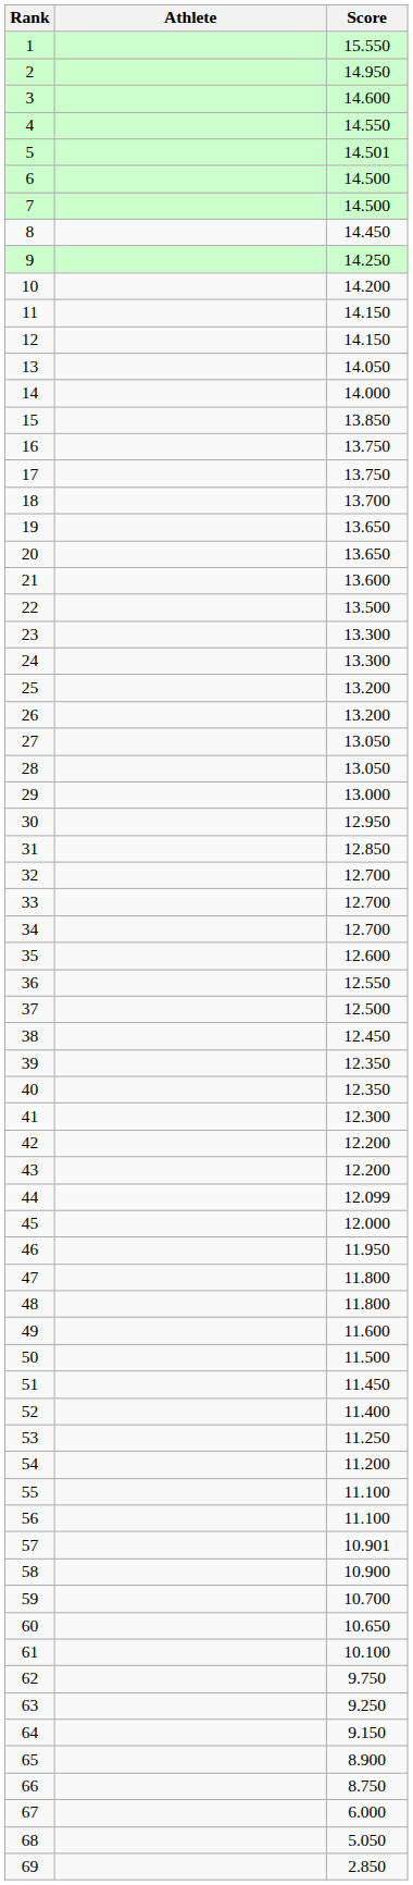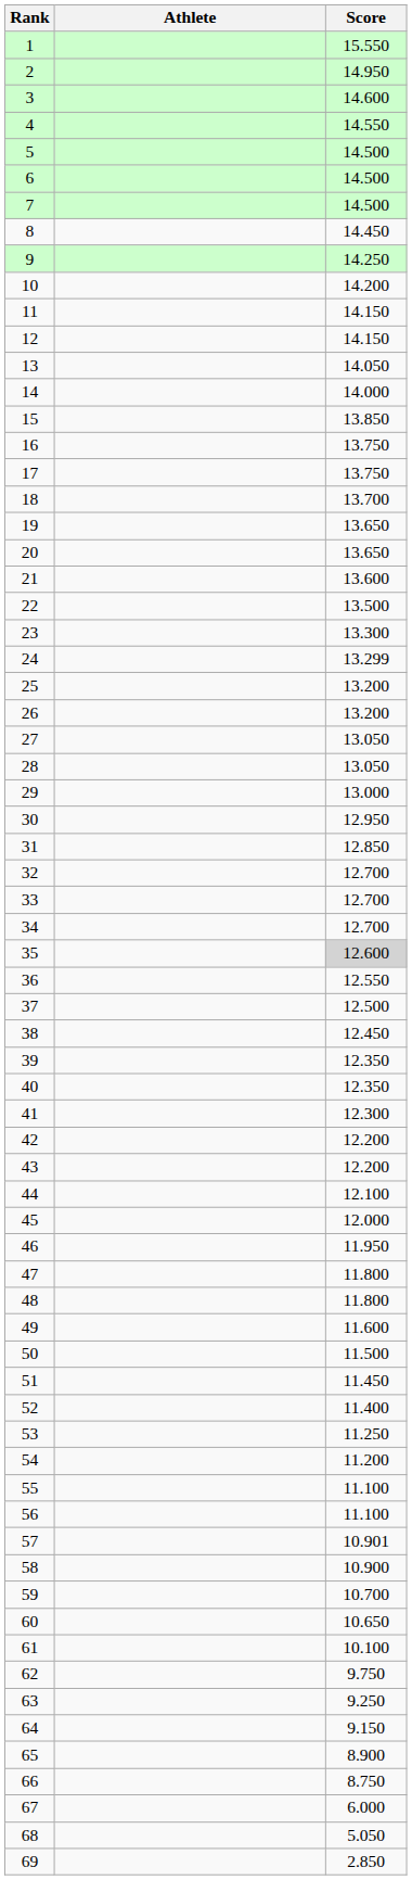5 | Score: 14.501 -> 14.500
24 | Score: 13.300 -> 13.299
35 | Score: no background -> lightgrey background
44 | Score: 12.099 -> 12.100
